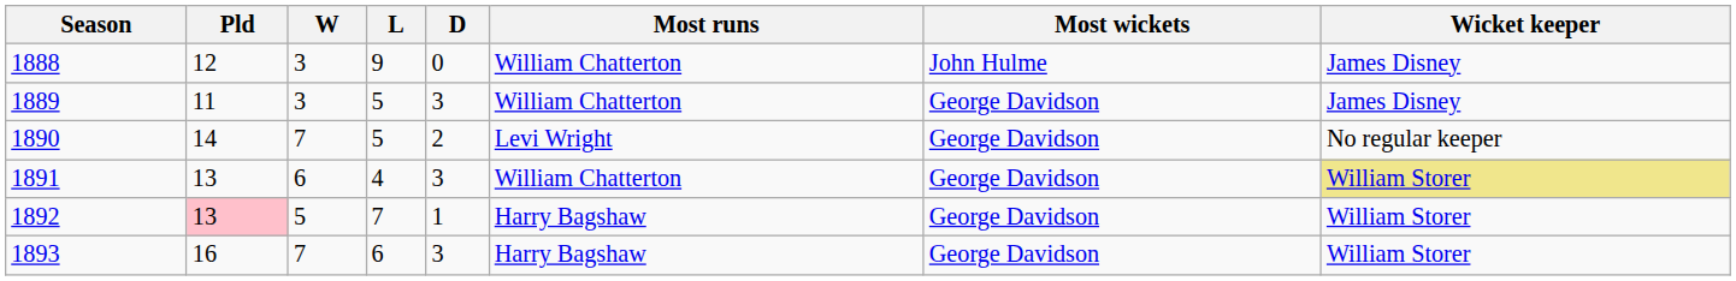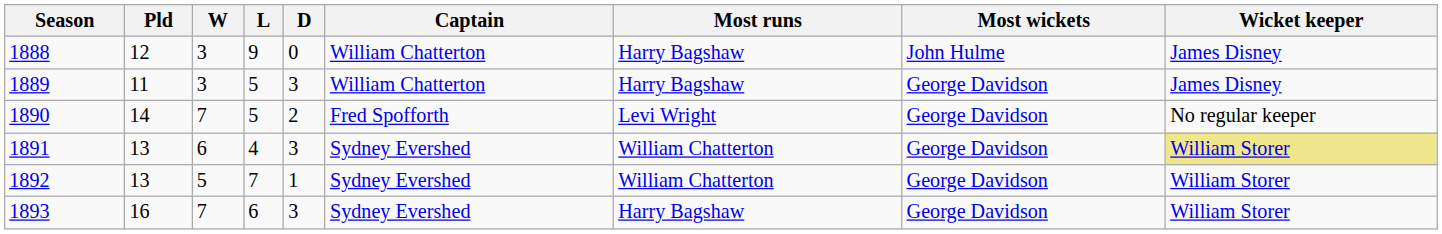+ column: Captain | William Chatterton | William Chatterton | Fred Spofforth | Sydney Evershed | Sydney Evershed | Sydney Evershed
1888 | Most runs: William Chatterton -> Harry Bagshaw
1889 | Most runs: William Chatterton -> Harry Bagshaw
1892 | Pld: pink background -> no background
1892 | Most runs: Harry Bagshaw -> William Chatterton
